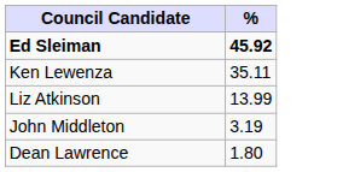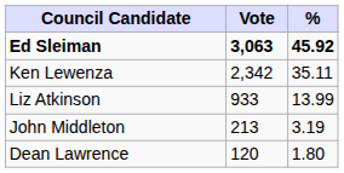+ column: Vote | 3,063 | 2,342 | 933 | 213 | 120
